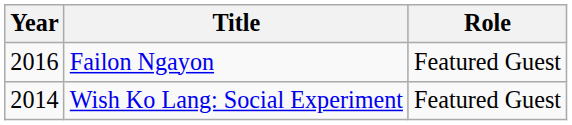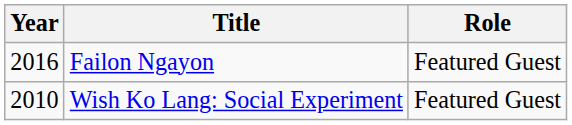Wish Ko Lang: Social Experiment | Year: 2014 -> 2010
